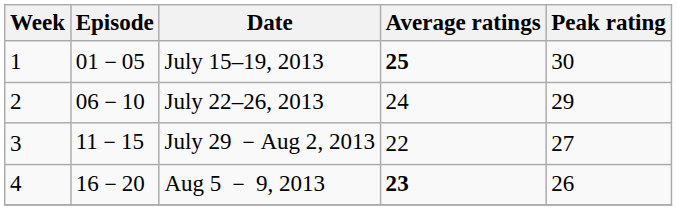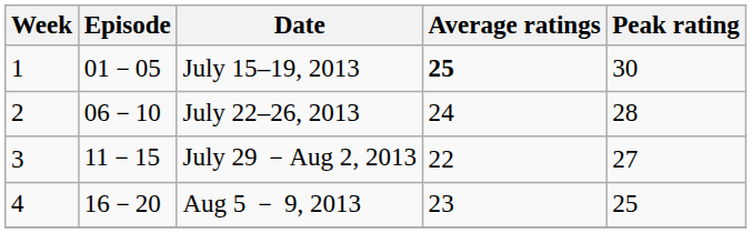July 22–26, 2013 | Peak rating: 29 -> 28
Aug 5 － 9, 2013 | Average ratings: bold -> normal
Aug 5 － 9, 2013 | Peak rating: 26 -> 25
